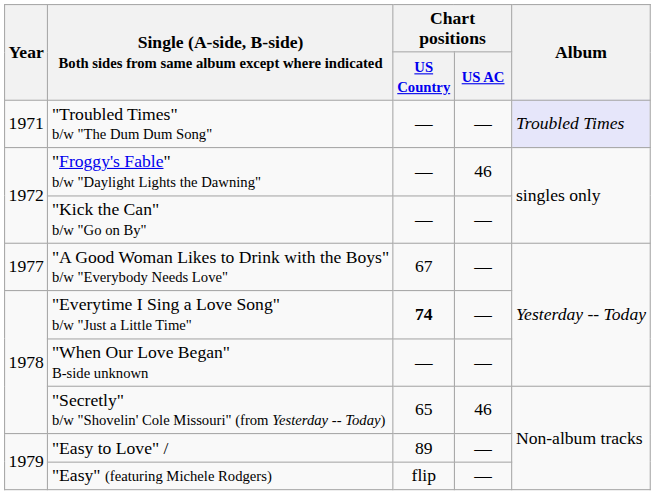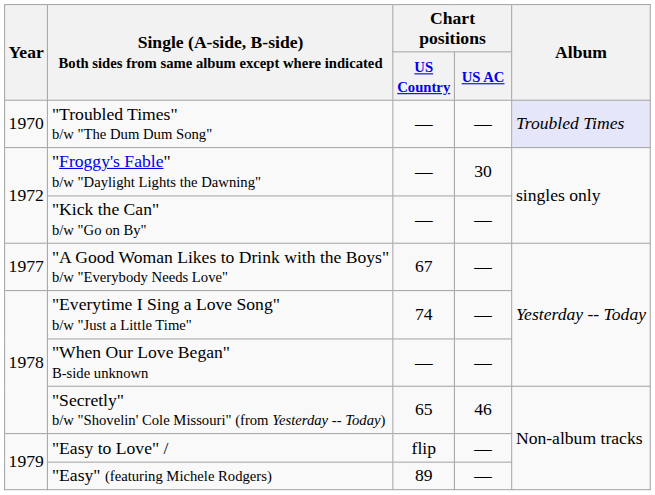"Troubled Times" b/w "The Dum Dum Song" | Year: 1971 -> 1970
"Froggy's Fable" b/w "Daylight Lights the Dawning" | Chart positions / US AC: 46 -> 30
"Everytime I Sing a Love Song" b/w "Just a Little Time" | Chart positions / US Country: bold -> normal
"Easy to Love" / | Chart positions / US Country: 89 -> flip
"Easy" (featuring Michele Rodgers) | Chart positions / US Country: flip -> 89
